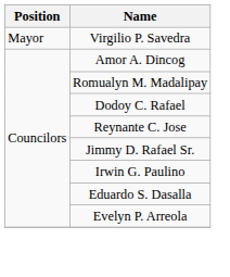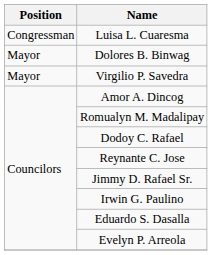+ row: Congressman | Luisa L. Cuaresma
+ row: Mayor | Dolores B. Binwag
